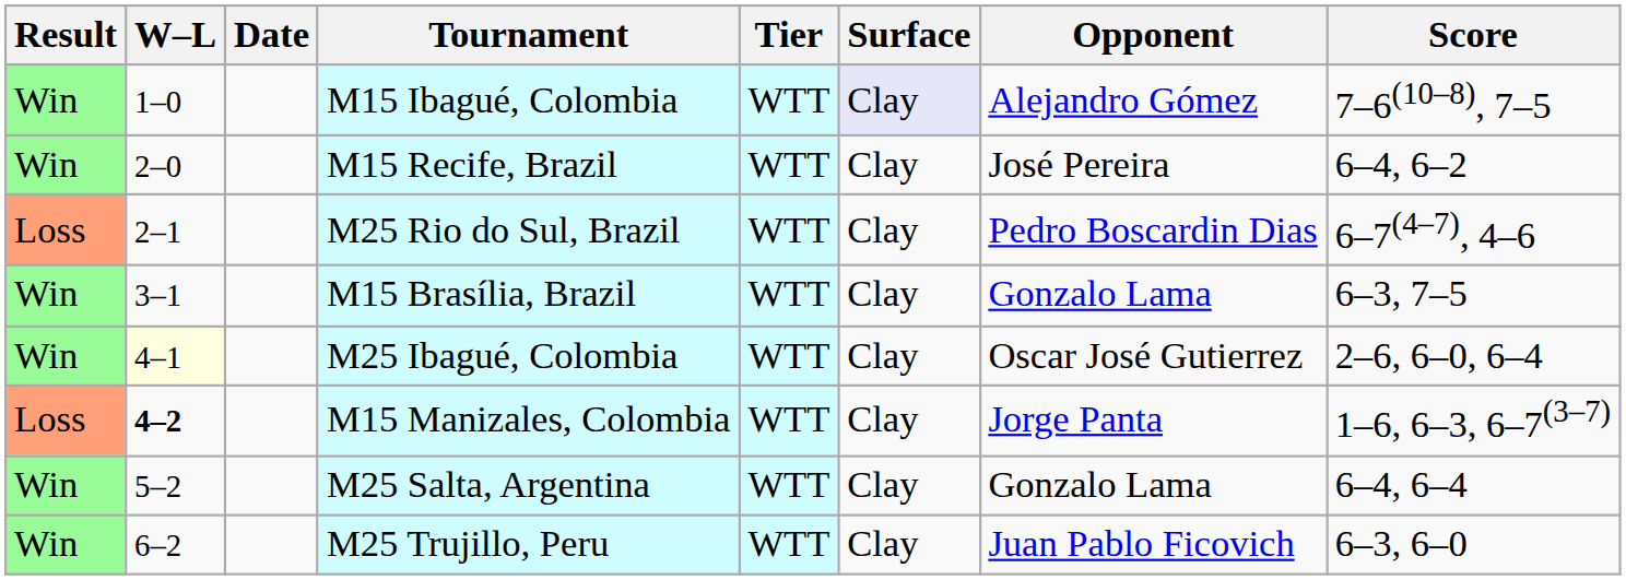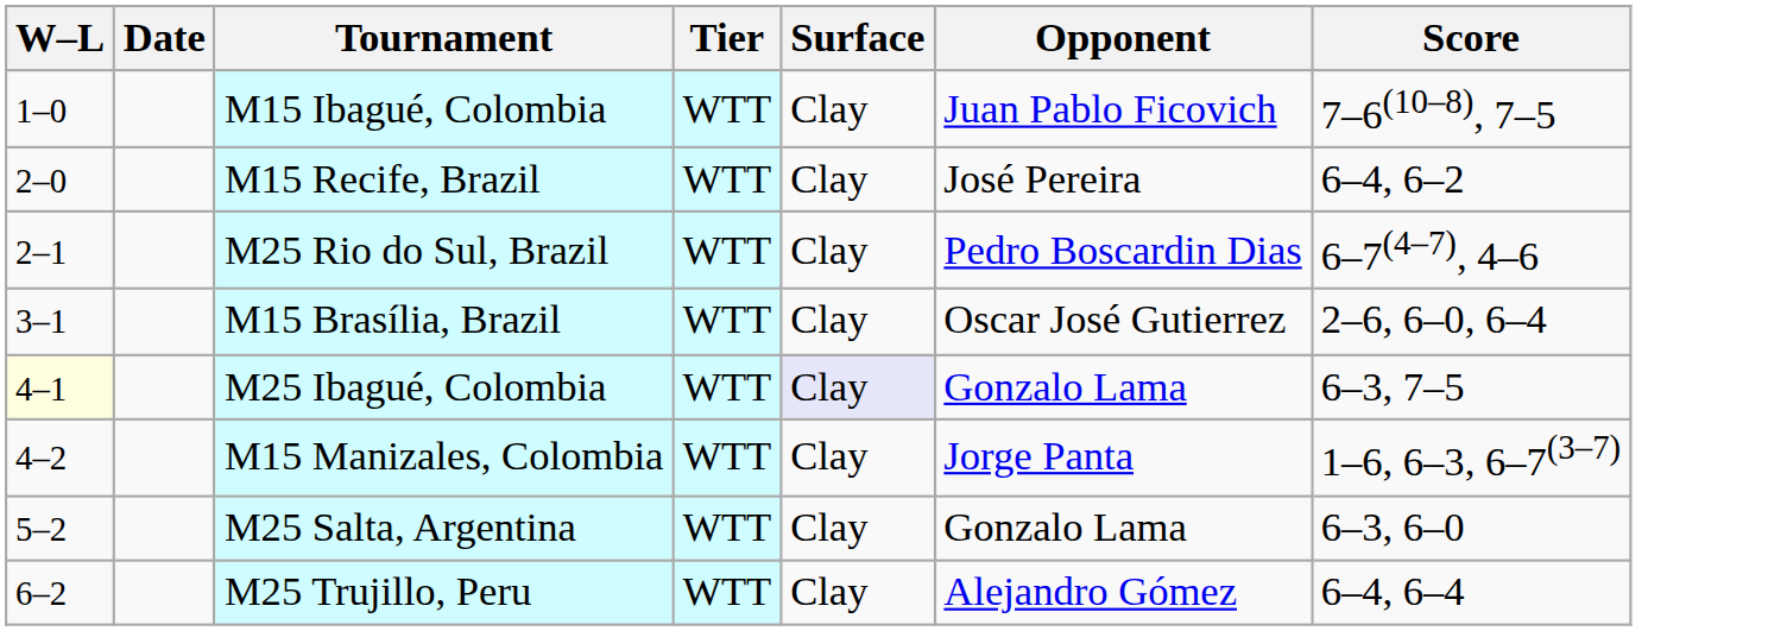- column: Result | Win | Win | Loss | Win | Win | Loss | Win | Win
M15 Ibagué, Colombia | Surface: lavender background -> no background
M15 Ibagué, Colombia | Opponent: Alejandro Gómez -> Juan Pablo Ficovich
M15 Brasília, Brazil | Opponent: Gonzalo Lama -> Oscar José Gutierrez
M15 Brasília, Brazil | Score: 6–3, 7–5 -> 2–6, 6–0, 6–4
M25 Ibagué, Colombia | Surface: no background -> lavender background
M25 Ibagué, Colombia | Opponent: Oscar José Gutierrez -> Gonzalo Lama
M25 Ibagué, Colombia | Score: 2–6, 6–0, 6–4 -> 6–3, 7–5
M15 Manizales, Colombia | W–L: bold -> normal
M25 Salta, Argentina | Score: 6–4, 6–4 -> 6–3, 6–0
M25 Trujillo, Peru | Opponent: Juan Pablo Ficovich -> Alejandro Gómez
M25 Trujillo, Peru | Score: 6–3, 6–0 -> 6–4, 6–4
